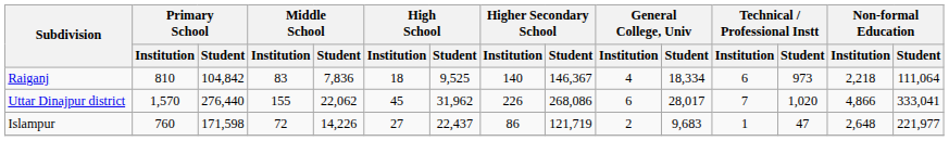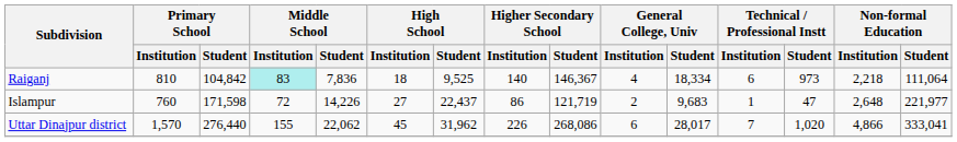Raiganj | Middle School / Institution: no background -> paleturquoise background
rows swapped: Islampur <-> Uttar Dinajpur district
